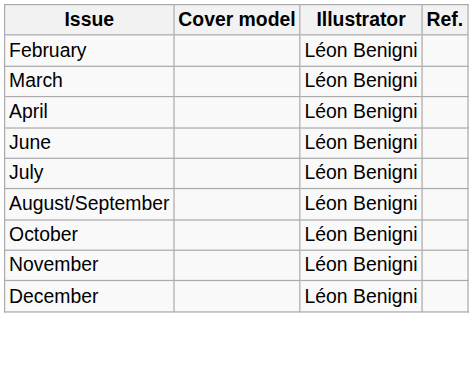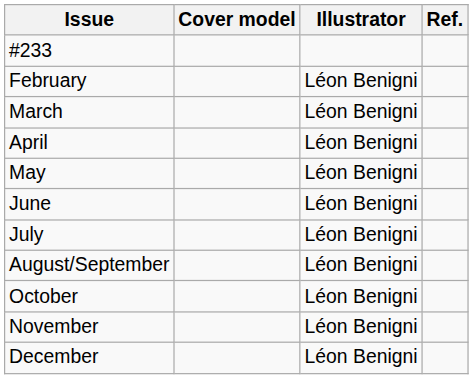+ row: #233
+ row: May | Léon Benigni
